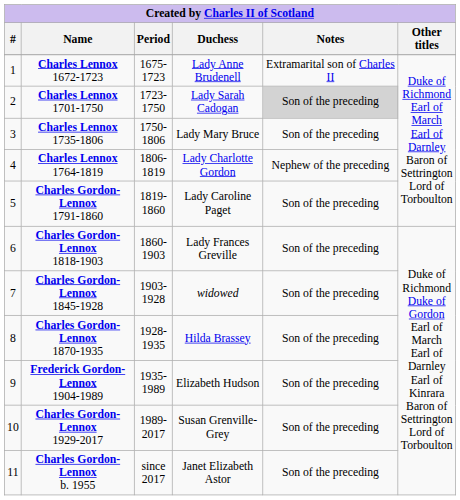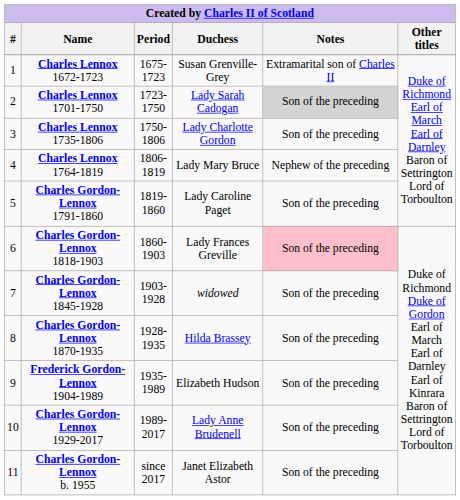Charles Lennox 1672-1723 | Duchess: Lady Anne Brudenell -> Susan Grenville-Grey
Charles Lennox 1735-1806 | Duchess: Lady Mary Bruce -> Lady Charlotte Gordon
Charles Lennox 1764-1819 | Duchess: Lady Charlotte Gordon -> Lady Mary Bruce
Charles Gordon-Lennox 1818-1903 | Notes: no background -> pink background
Charles Gordon-Lennox 1929-2017 | Duchess: Susan Grenville-Grey -> Lady Anne Brudenell
